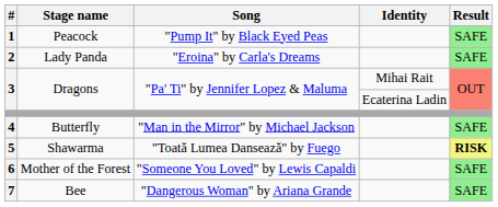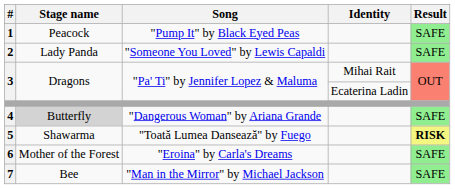2 | Song: "Eroina" by Carla's Dreams -> "Someone You Loved" by Lewis Capaldi
4 | Stage name: no background -> lightgrey background
4 | Song: "Man in the Mirror" by Michael Jackson -> "Dangerous Woman" by Ariana Grande
6 | Song: "Someone You Loved" by Lewis Capaldi -> "Eroina" by Carla's Dreams
7 | Song: "Dangerous Woman" by Ariana Grande -> "Man in the Mirror" by Michael Jackson
